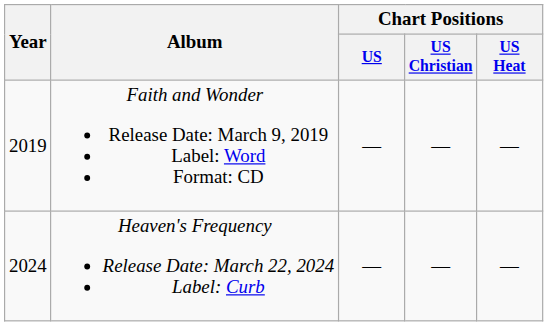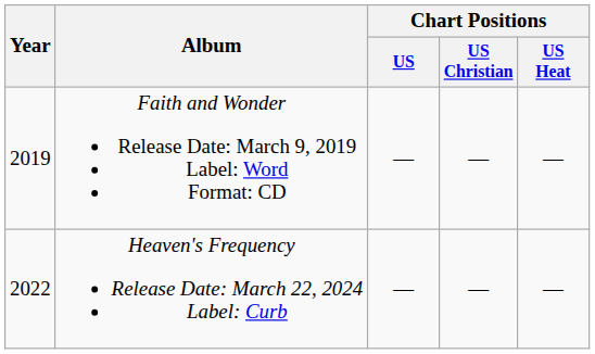Heaven's Frequency Release Date: March 22, 2024 Label: Curb | Year: 2024 -> 2022
